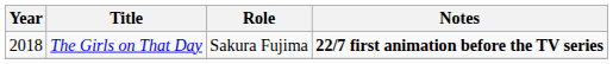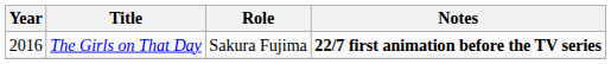The Girls on That Day | Year: 2018 -> 2016
